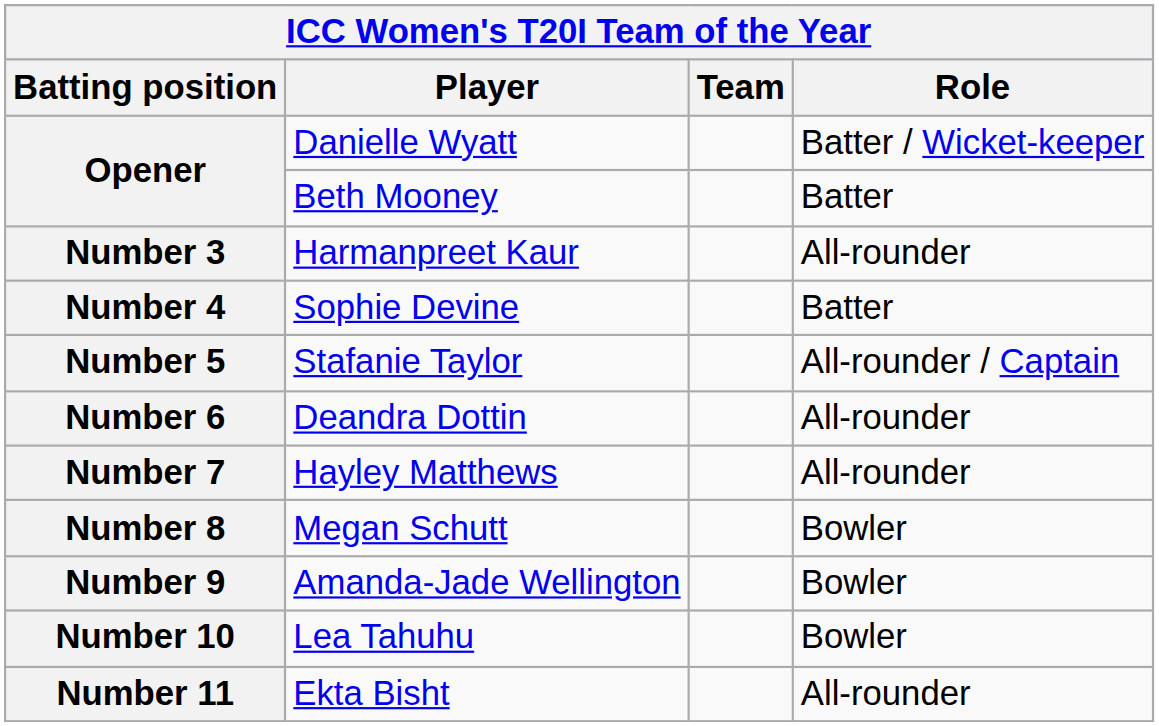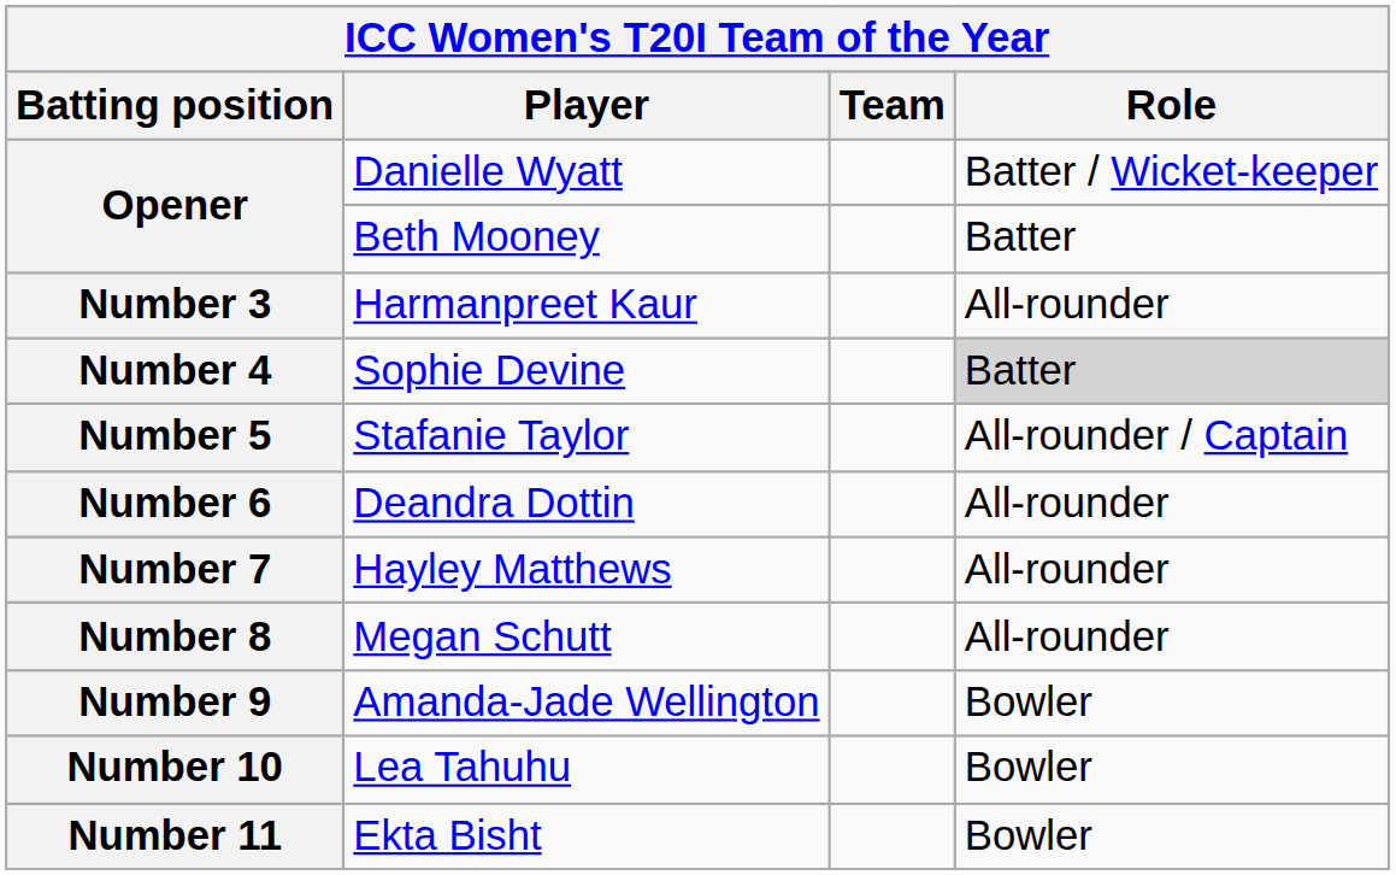Number 4 | Role: no background -> lightgrey background
Number 8 | Role: Bowler -> All-rounder
Number 11 | Role: All-rounder -> Bowler
